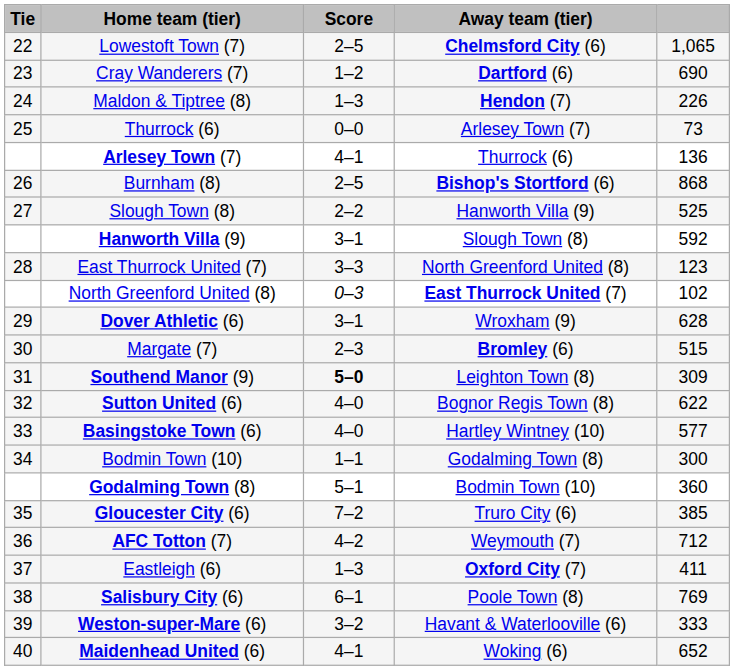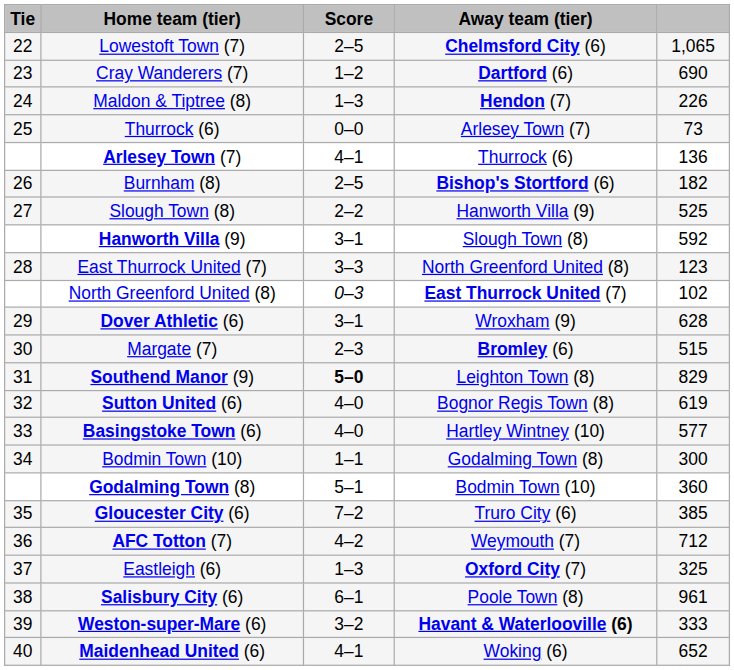Burnham (8) | column 5: 868 -> 182
Southend Manor (9) | column 5: 309 -> 829
Sutton United (6) | column 5: 622 -> 619
Eastleigh (6) | column 5: 411 -> 325
Salisbury City (6) | column 5: 769 -> 961
Weston-super-Mare (6) | Away team (tier): normal -> bold
